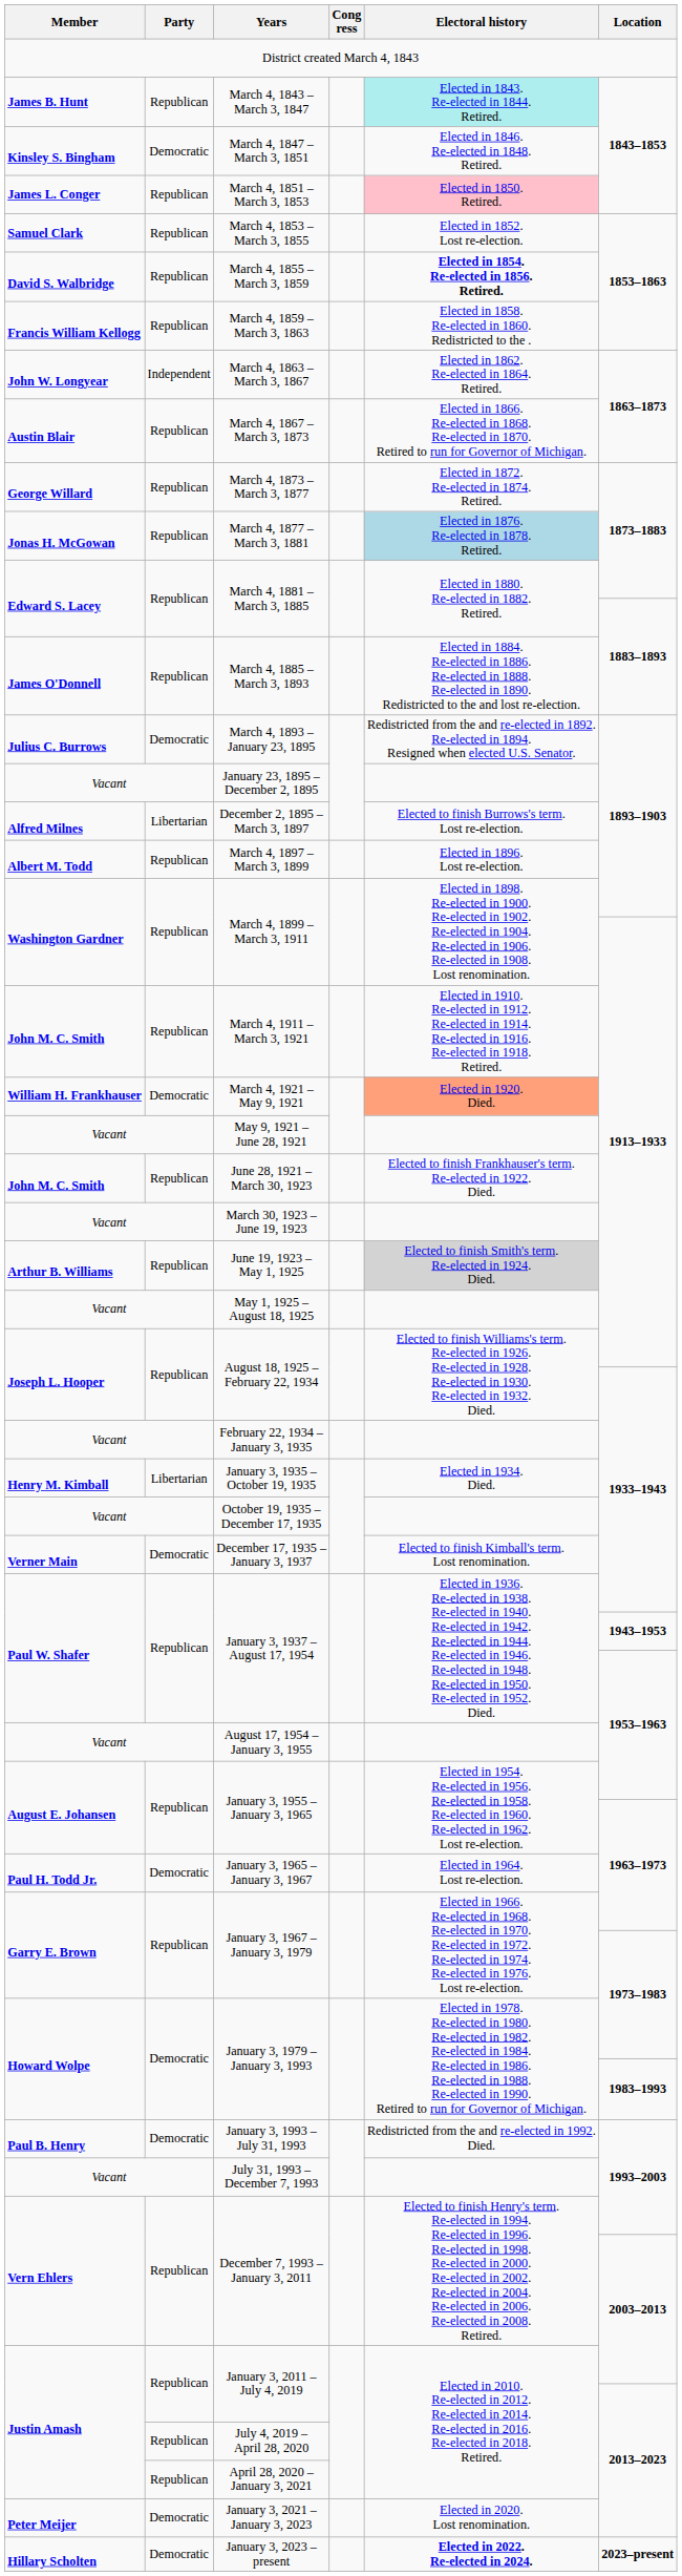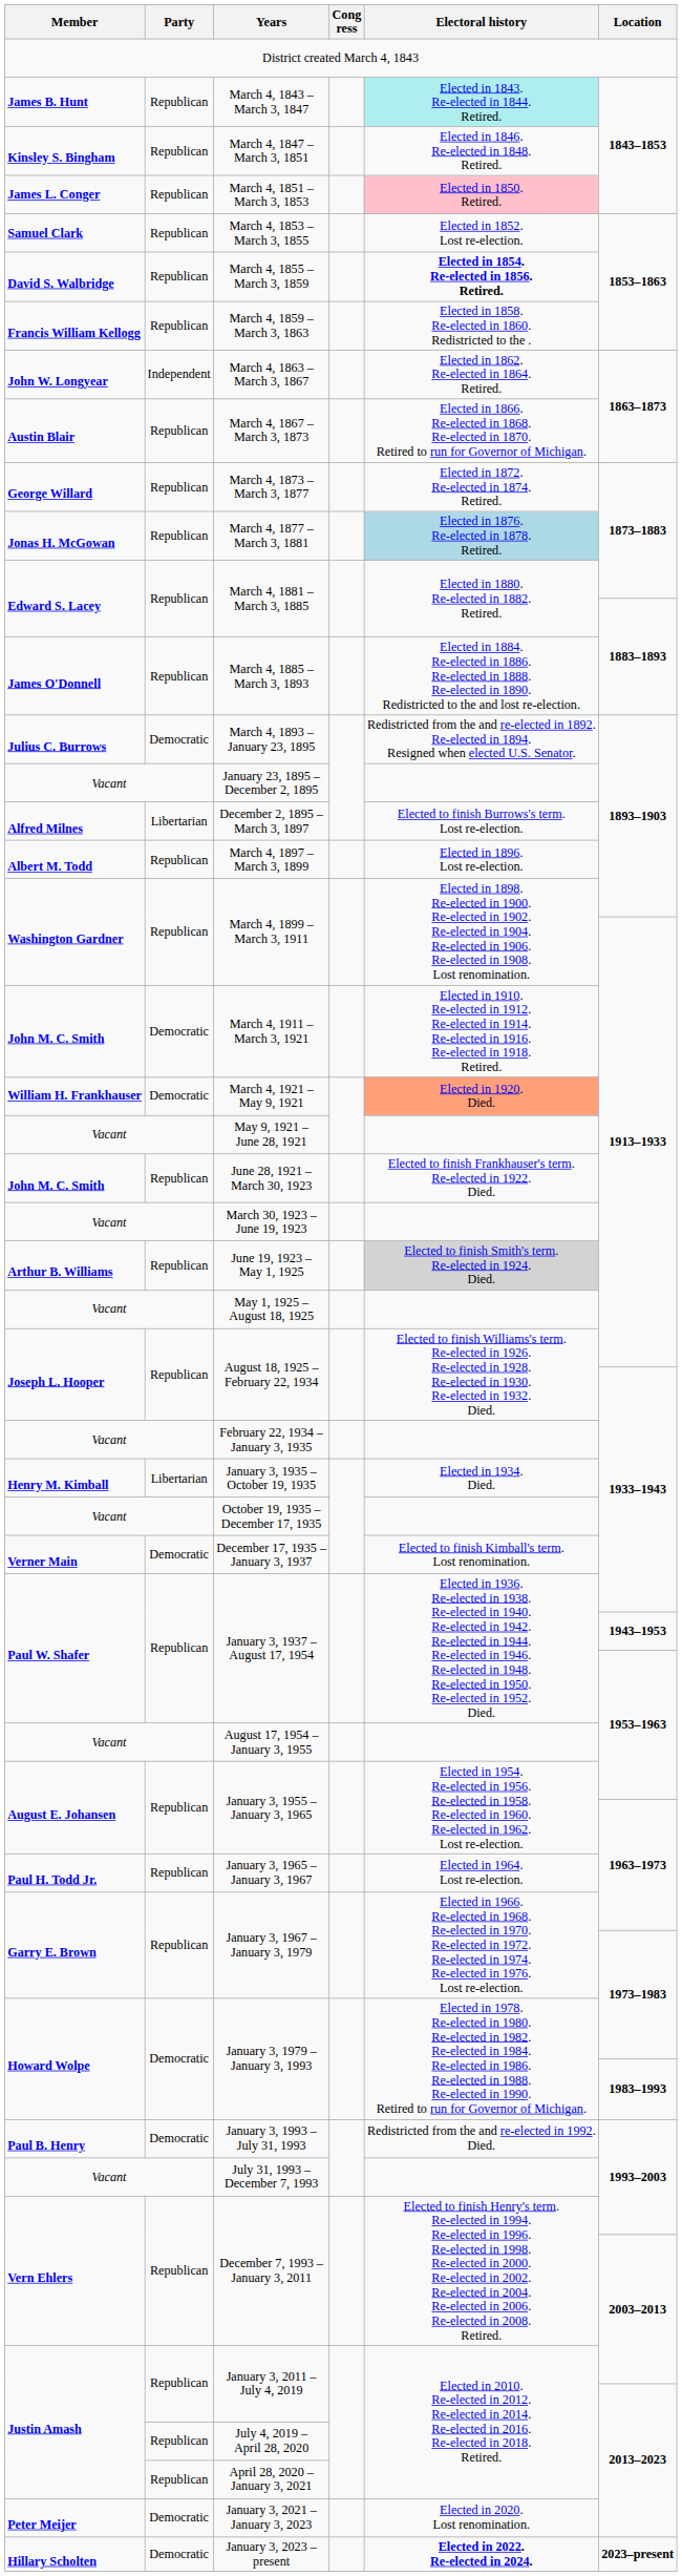March 4, 1847 – March 3, 1851 | Party: Democratic -> Republican
March 4, 1911 – March 3, 1921 | Party: Republican -> Democratic
January 3, 1965 – January 3, 1967 | Party: Democratic -> Republican
